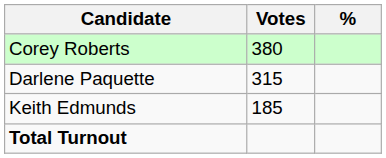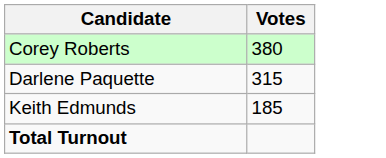- column: %
